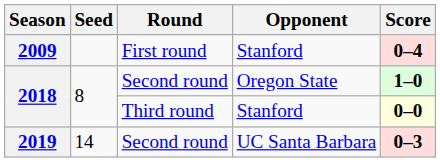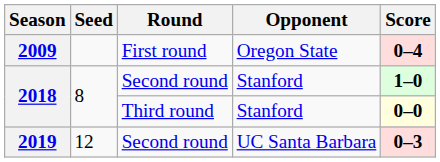2009 | Opponent: Stanford -> Oregon State
2018 / Second round | Opponent: Oregon State -> Stanford
2019 | Seed: 14 -> 12
